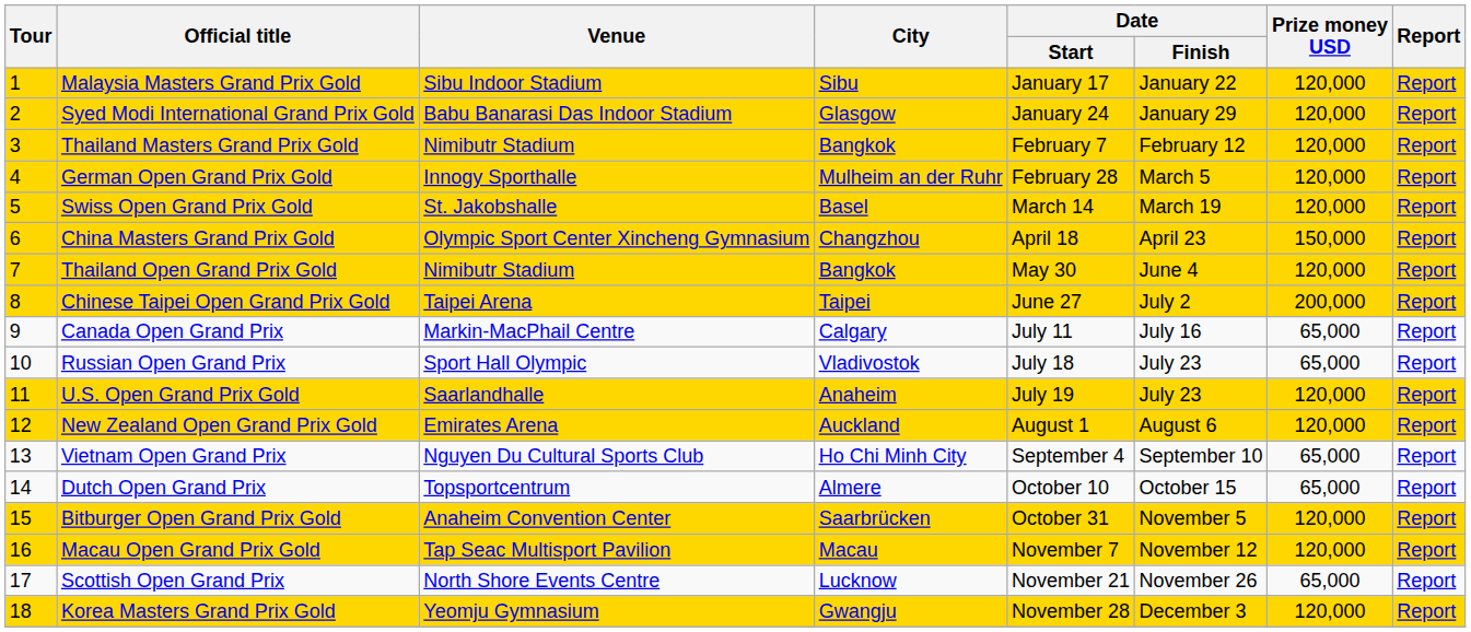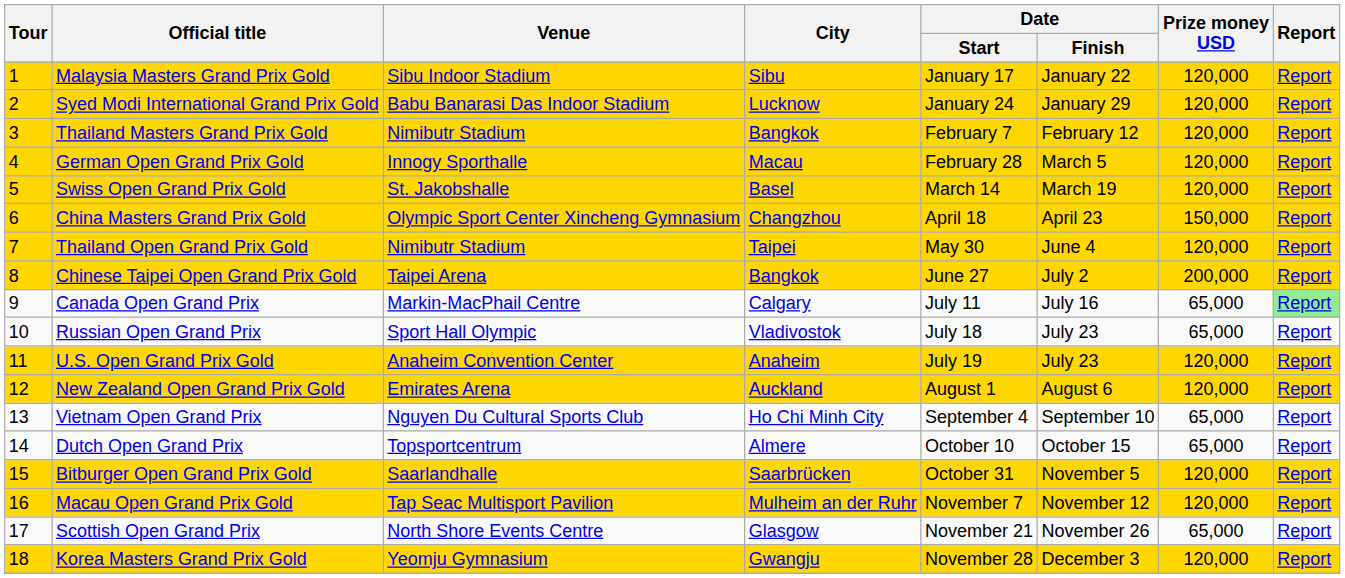Syed Modi International Grand Prix Gold | City: Glasgow -> Lucknow
German Open Grand Prix Gold | City: Mulheim an der Ruhr -> Macau
Thailand Open Grand Prix Gold | City: Bangkok -> Taipei
Chinese Taipei Open Grand Prix Gold | City: Taipei -> Bangkok
Canada Open Grand Prix | Report: no background -> lightgreen background
U.S. Open Grand Prix Gold | Venue: Saarlandhalle -> Anaheim Convention Center
Bitburger Open Grand Prix Gold | Venue: Anaheim Convention Center -> Saarlandhalle
Macau Open Grand Prix Gold | City: Macau -> Mulheim an der Ruhr
Scottish Open Grand Prix | City: Lucknow -> Glasgow
